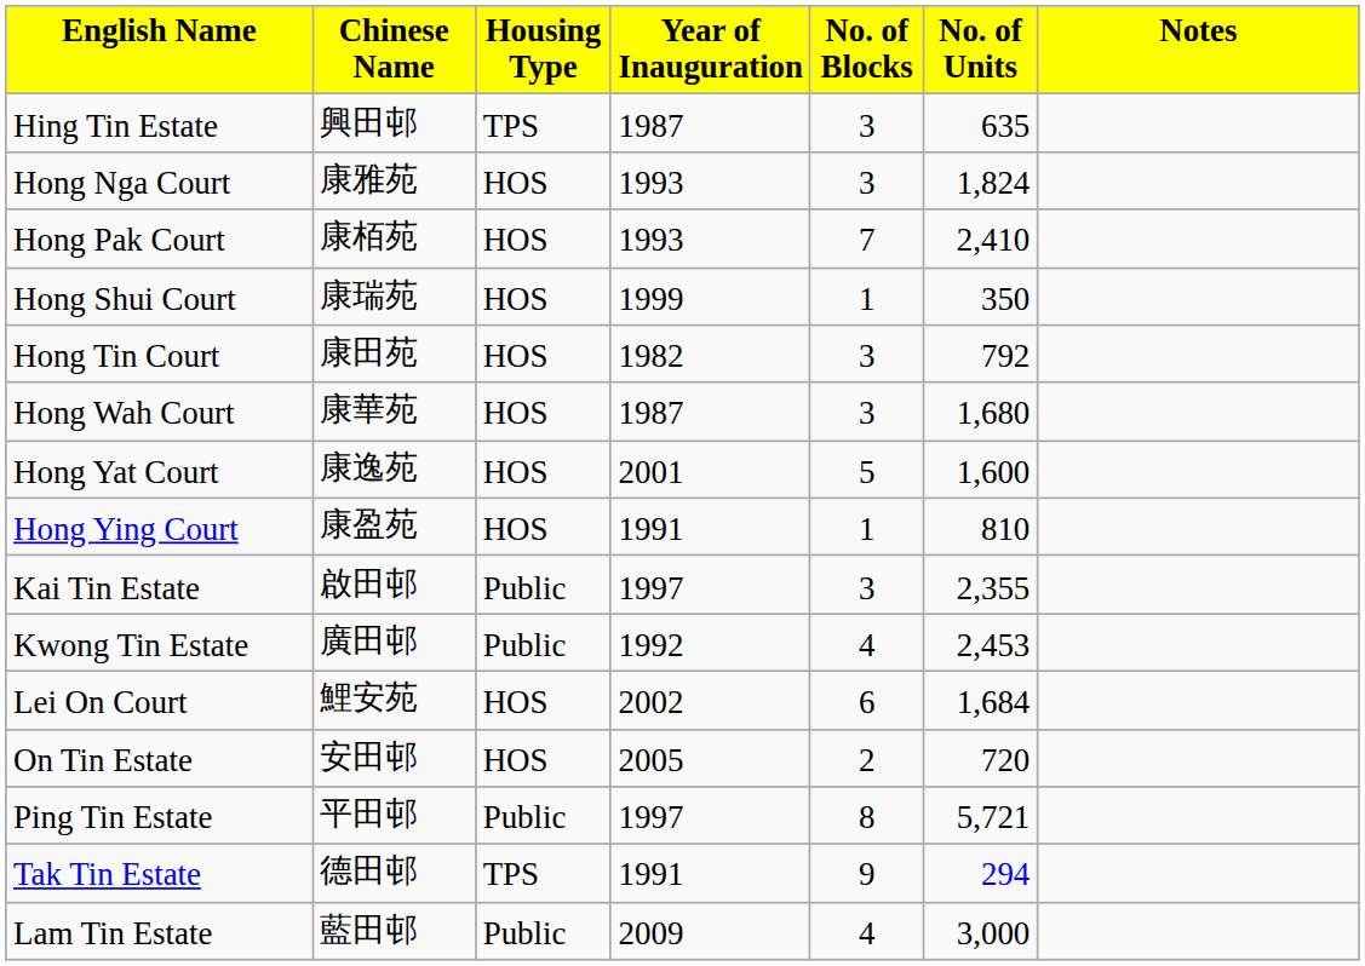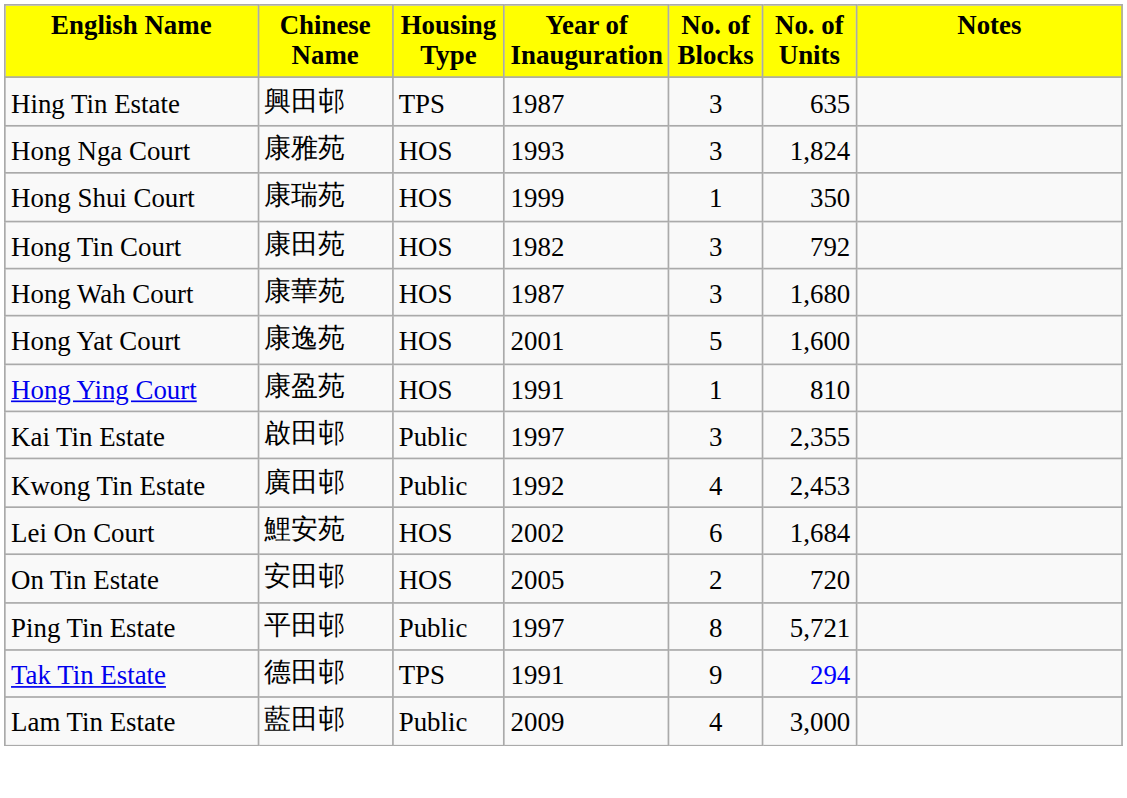- row: Hong Pak Court | 康栢苑 | HOS | 1993 | 7 | 2,410
